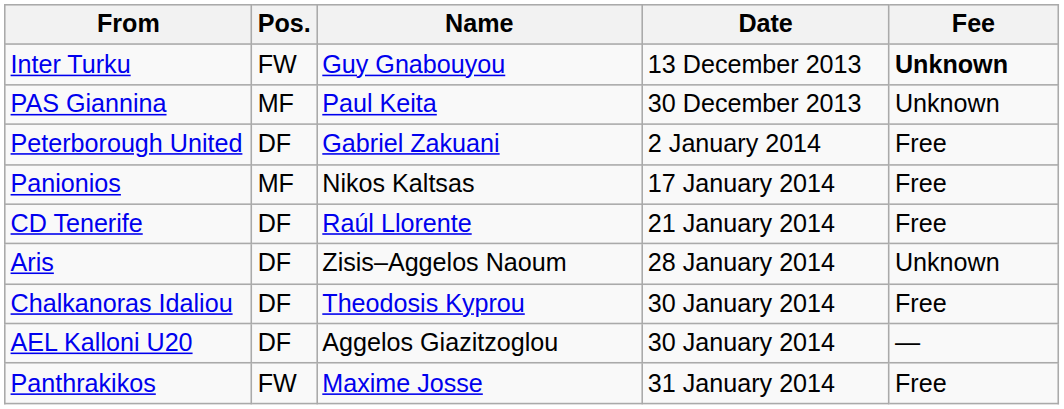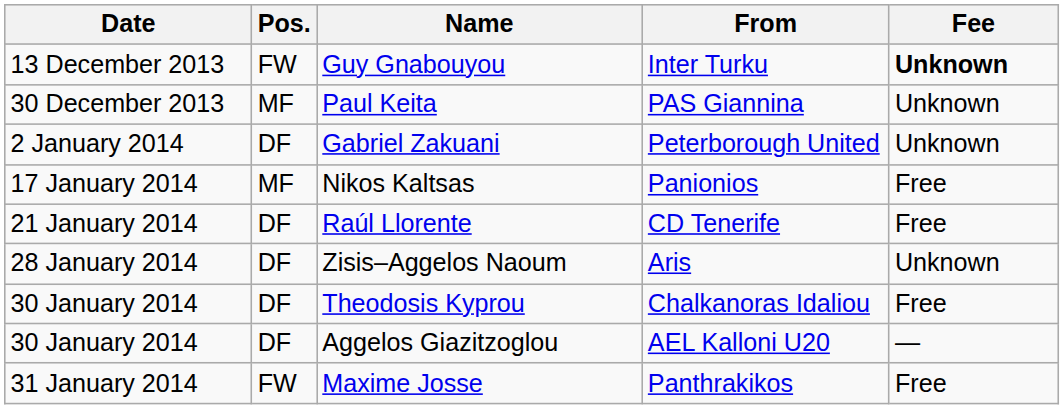columns swapped: Date <-> From
Gabriel Zakuani | Fee: Free -> Unknown
